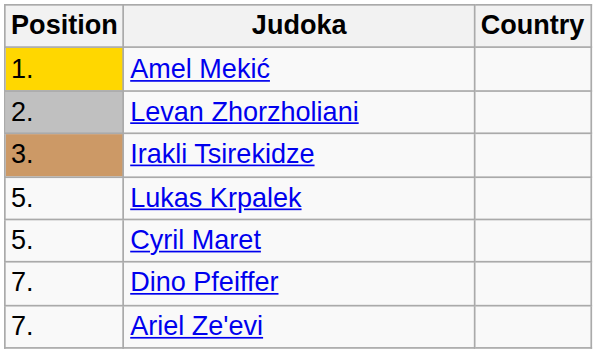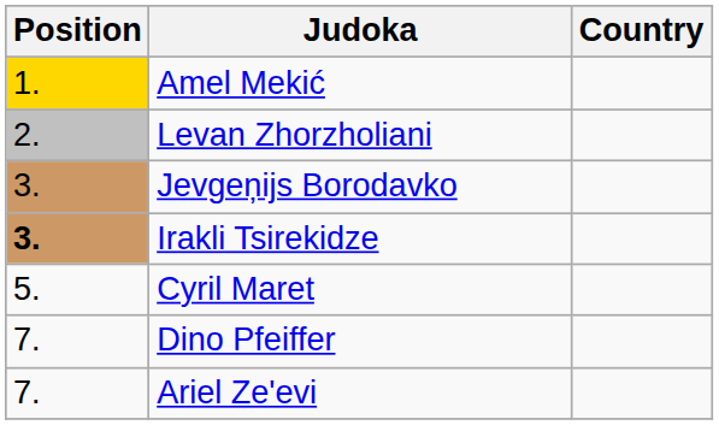+ row: 3. | Jevgeņijs Borodavko
Irakli Tsirekidze | Position: normal -> bold
- row: 5. | Lukas Krpalek
